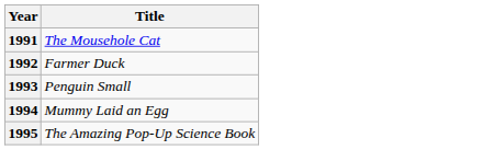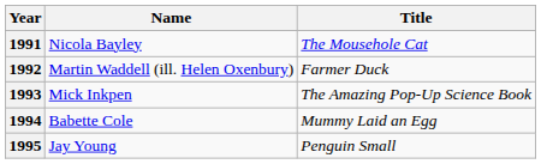+ column: Name | Nicola Bayley | Martin Waddell (ill. Helen Oxenbury) | Mick Inkpen | Babette Cole | Jay Young
1993 | Title: Penguin Small -> The Amazing Pop-Up Science Book
1995 | Title: The Amazing Pop-Up Science Book -> Penguin Small
